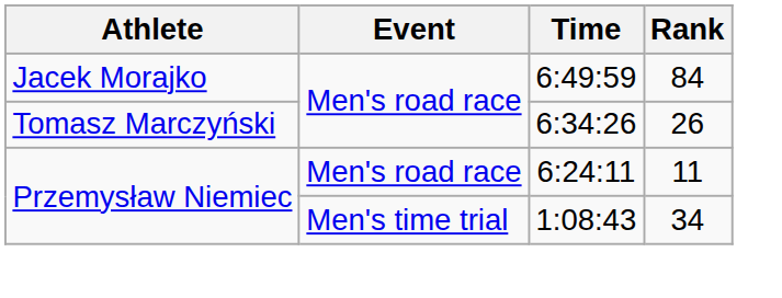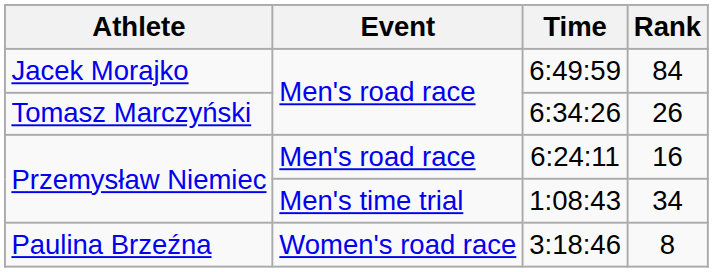6:24:11 | Rank: 11 -> 16
+ row: Paulina Brzeźna | Women's road race | 3:18:46 | 8
